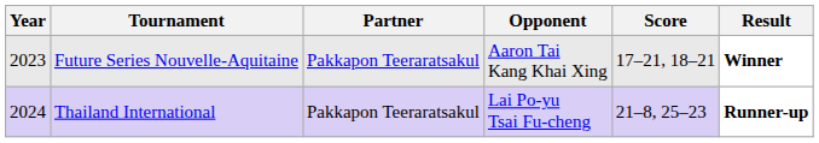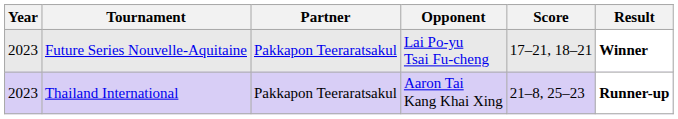Future Series Nouvelle-Aquitaine | Opponent: Aaron Tai Kang Khai Xing -> Lai Po-yu Tsai Fu-cheng
Thailand International | Year: 2024 -> 2023
Thailand International | Opponent: Lai Po-yu Tsai Fu-cheng -> Aaron Tai Kang Khai Xing
